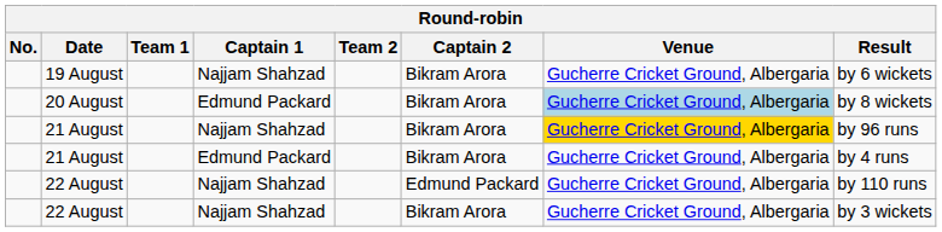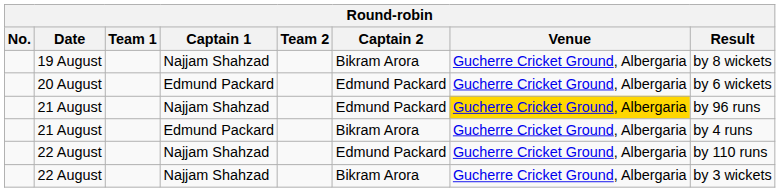19 August | Result: by 6 wickets -> by 8 wickets
20 August | Captain 2: Bikram Arora -> Edmund Packard
20 August | Venue: lightblue background -> no background
20 August | Result: by 8 wickets -> by 6 wickets
21 August / Najjam Shahzad | Captain 2: Bikram Arora -> Edmund Packard
